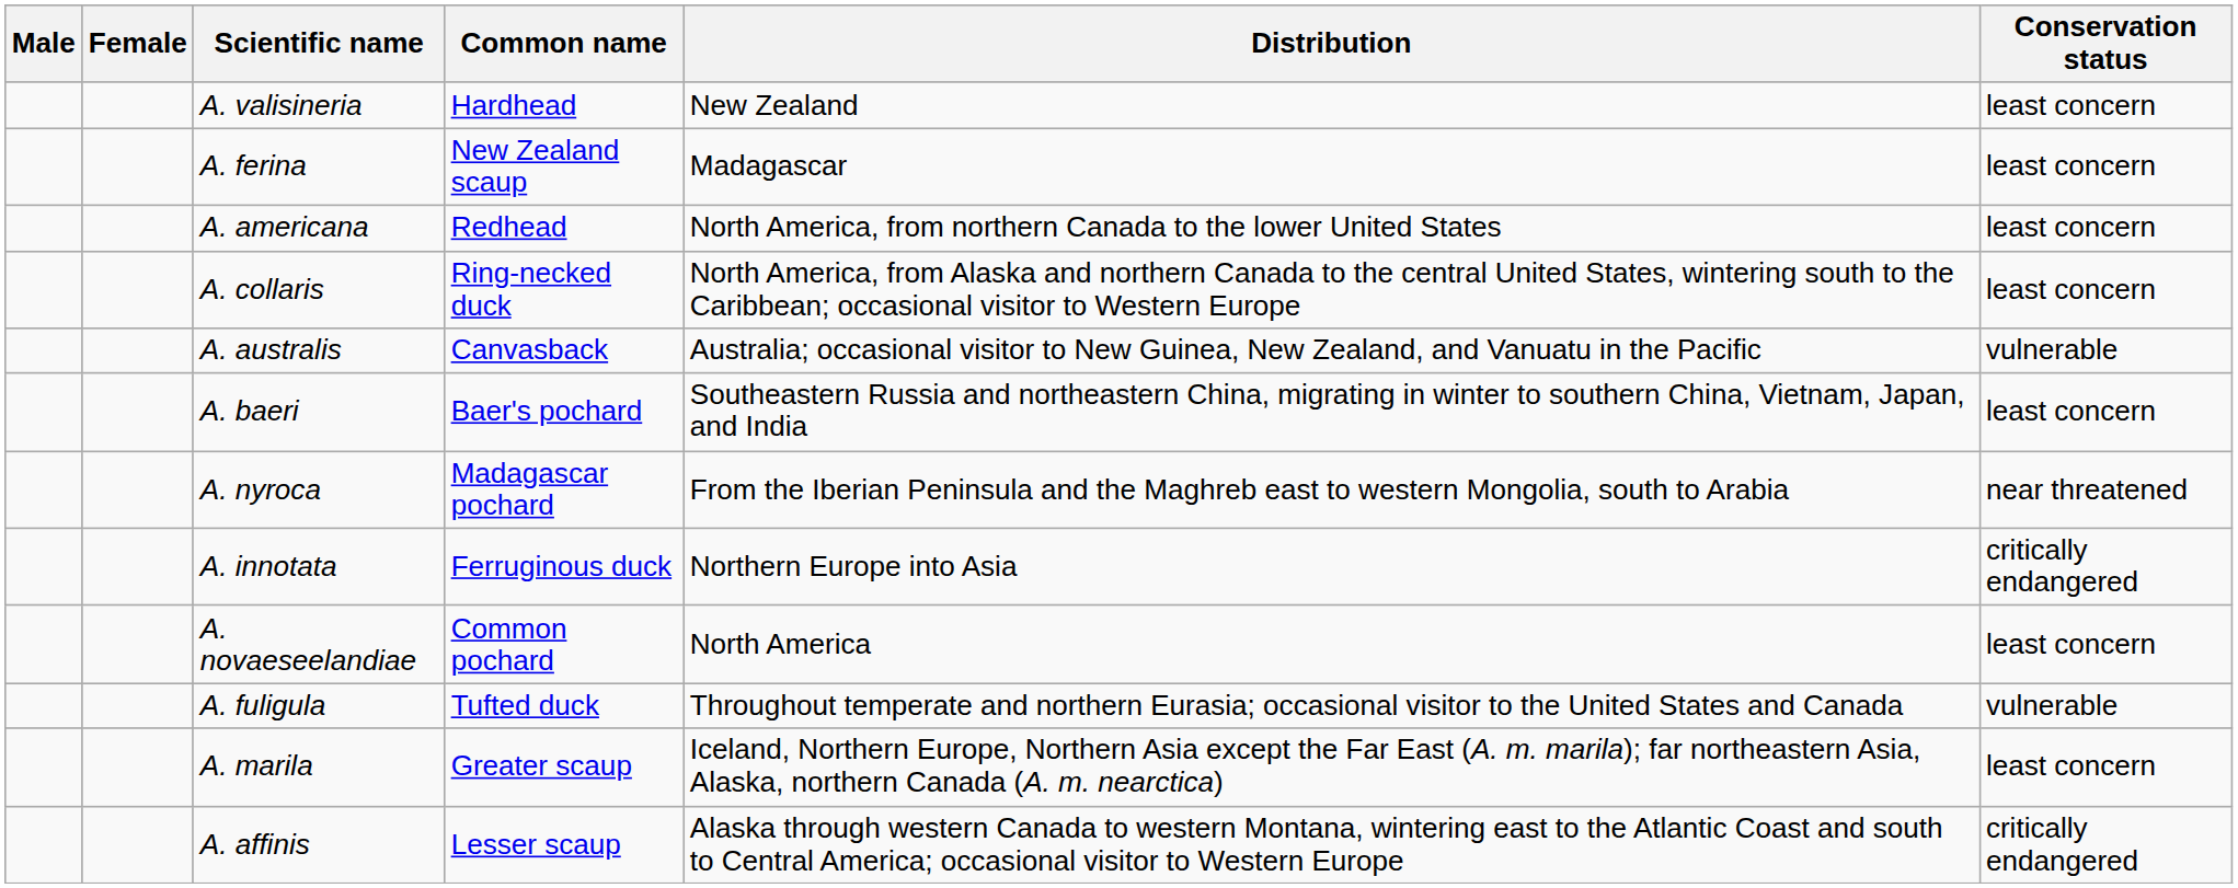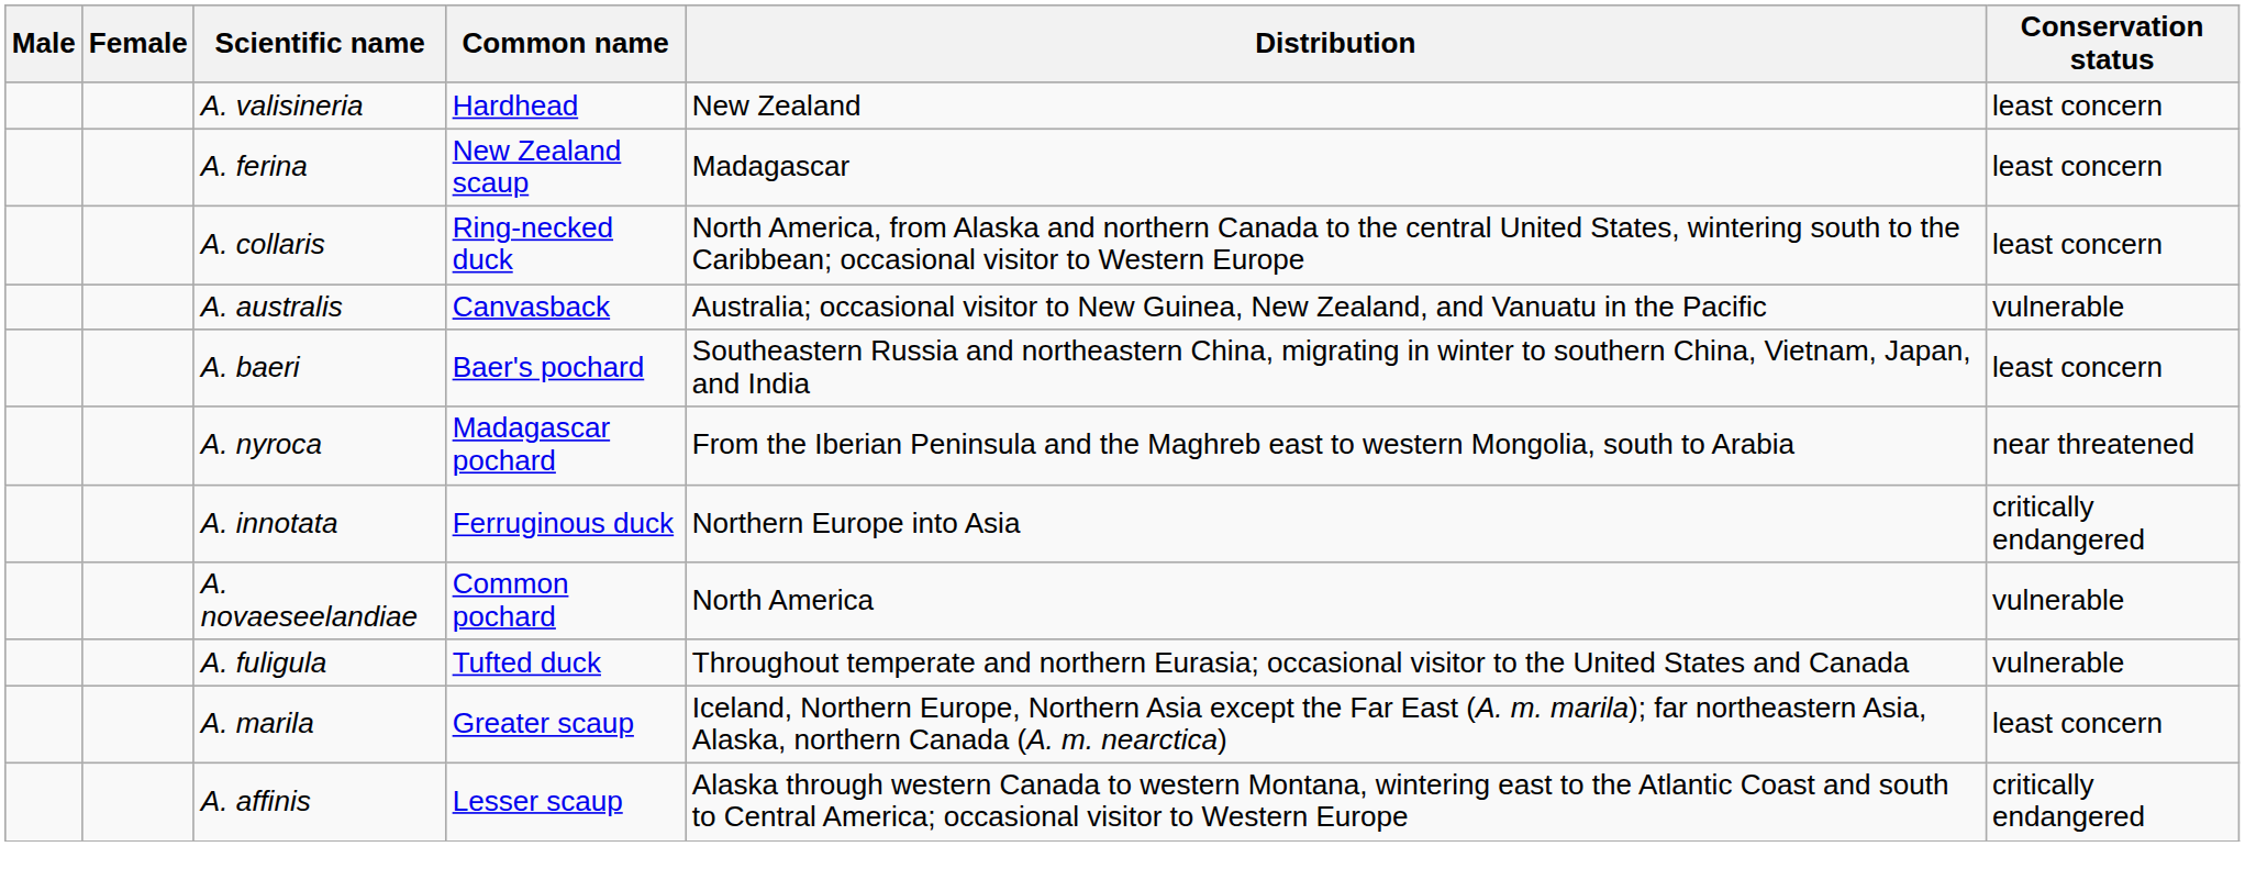- row: A. americana | Redhead | North America, from northern Canada to the lower United States | least concern
A. novaeseelandiae | Conservation status: least concern -> vulnerable
